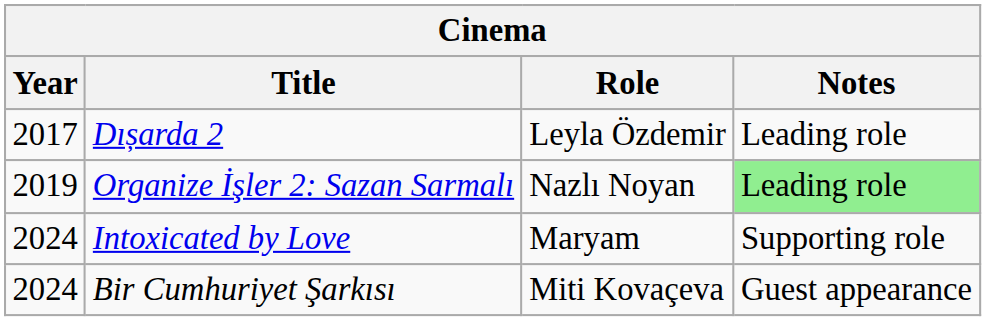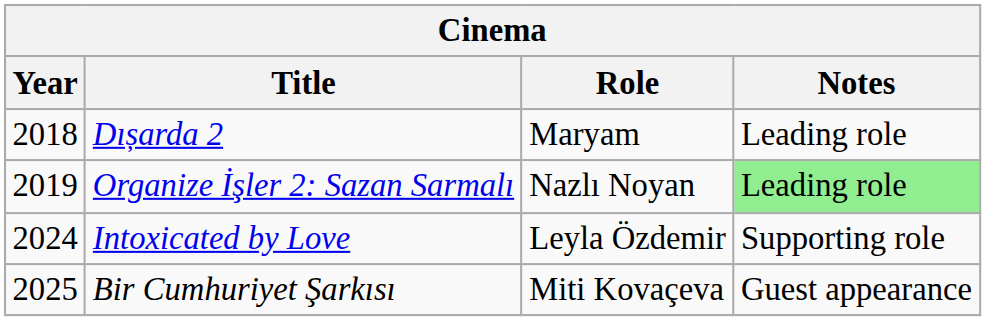Dıșarda 2 | Year: 2017 -> 2018
Dıșarda 2 | Role: Leyla Özdemir -> Maryam
Intoxicated by Love | Role: Maryam -> Leyla Özdemir
Bir Cumhuriyet Şarkısı | Year: 2024 -> 2025
